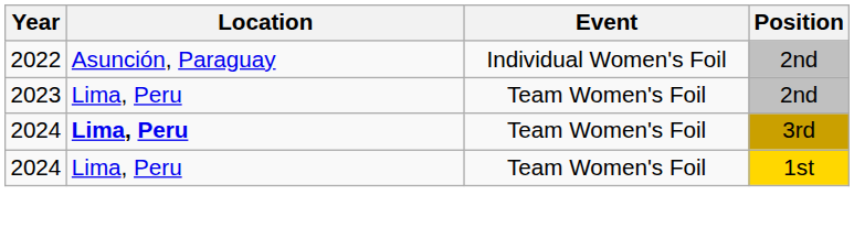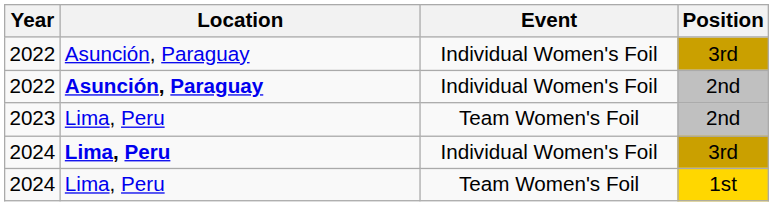+ row: 2022 | Asunción, Paraguay | Individual Women's Foil | 3rd
2022 / 2nd | Location: normal -> bold
2024 / 3rd | Event: Team Women's Foil -> Individual Women's Foil
